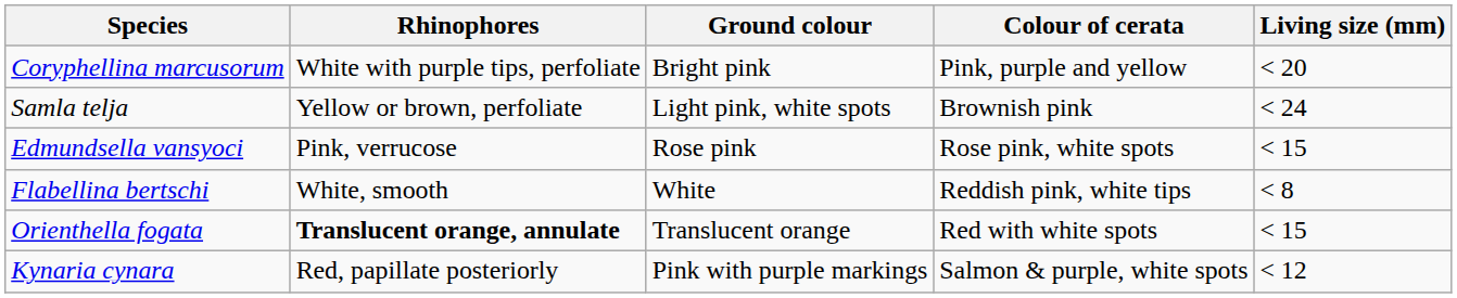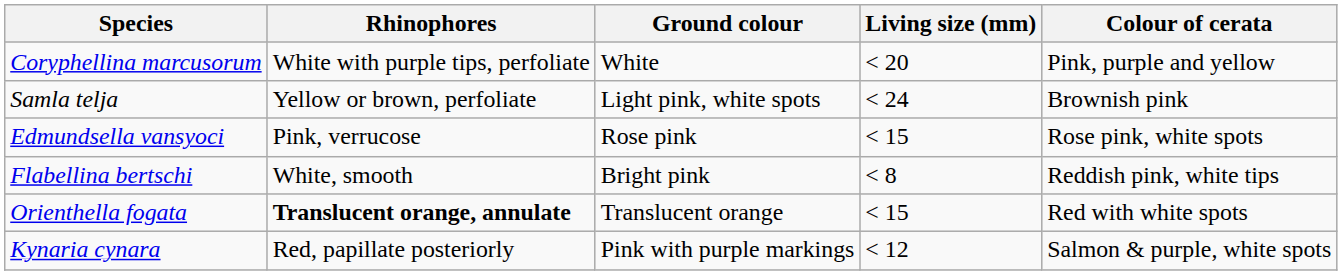columns swapped: Colour of cerata <-> Living size (mm)
Coryphellina marcusorum | Ground colour: Bright pink -> White
Flabellina bertschi | Ground colour: White -> Bright pink
